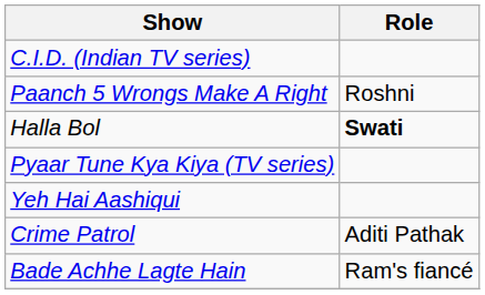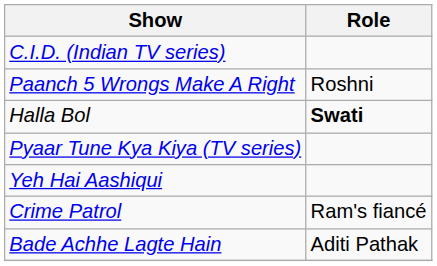Crime Patrol | Role: Aditi Pathak -> Ram's fiancé
Bade Achhe Lagte Hain | Role: Ram's fiancé -> Aditi Pathak
